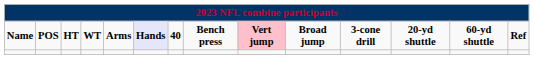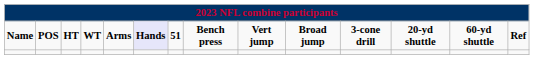Name | column 7: 40 -> 51
Name | column 9: pink background -> no background
